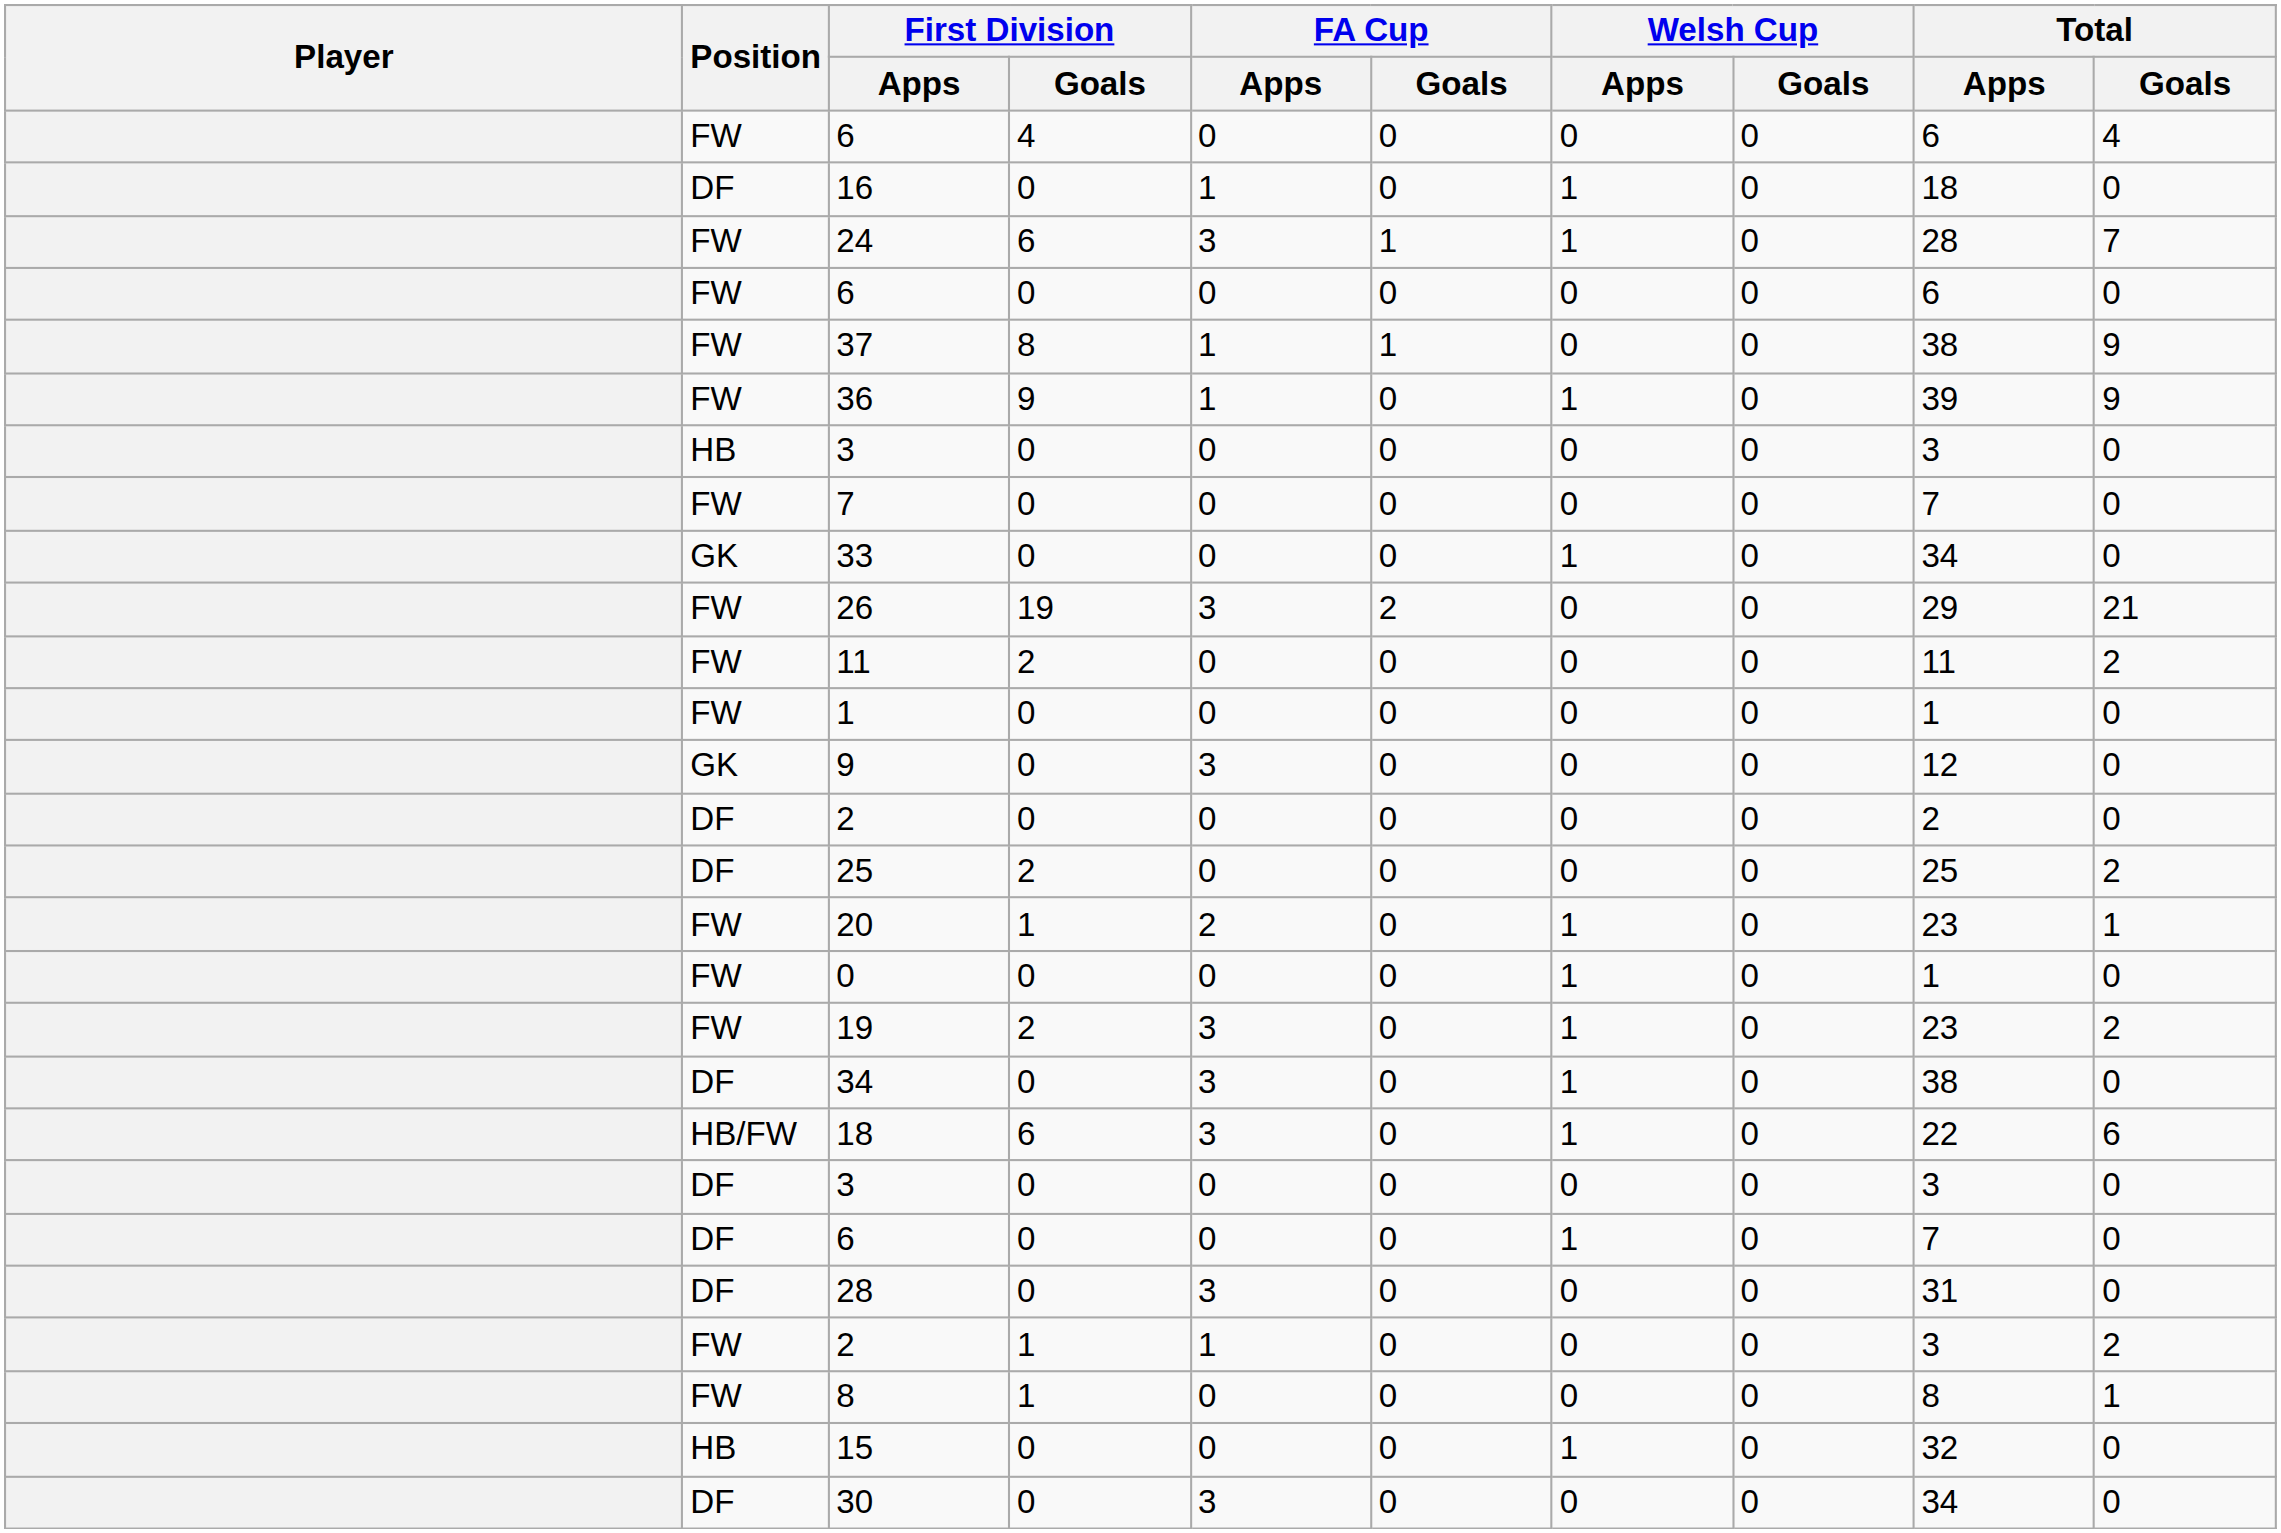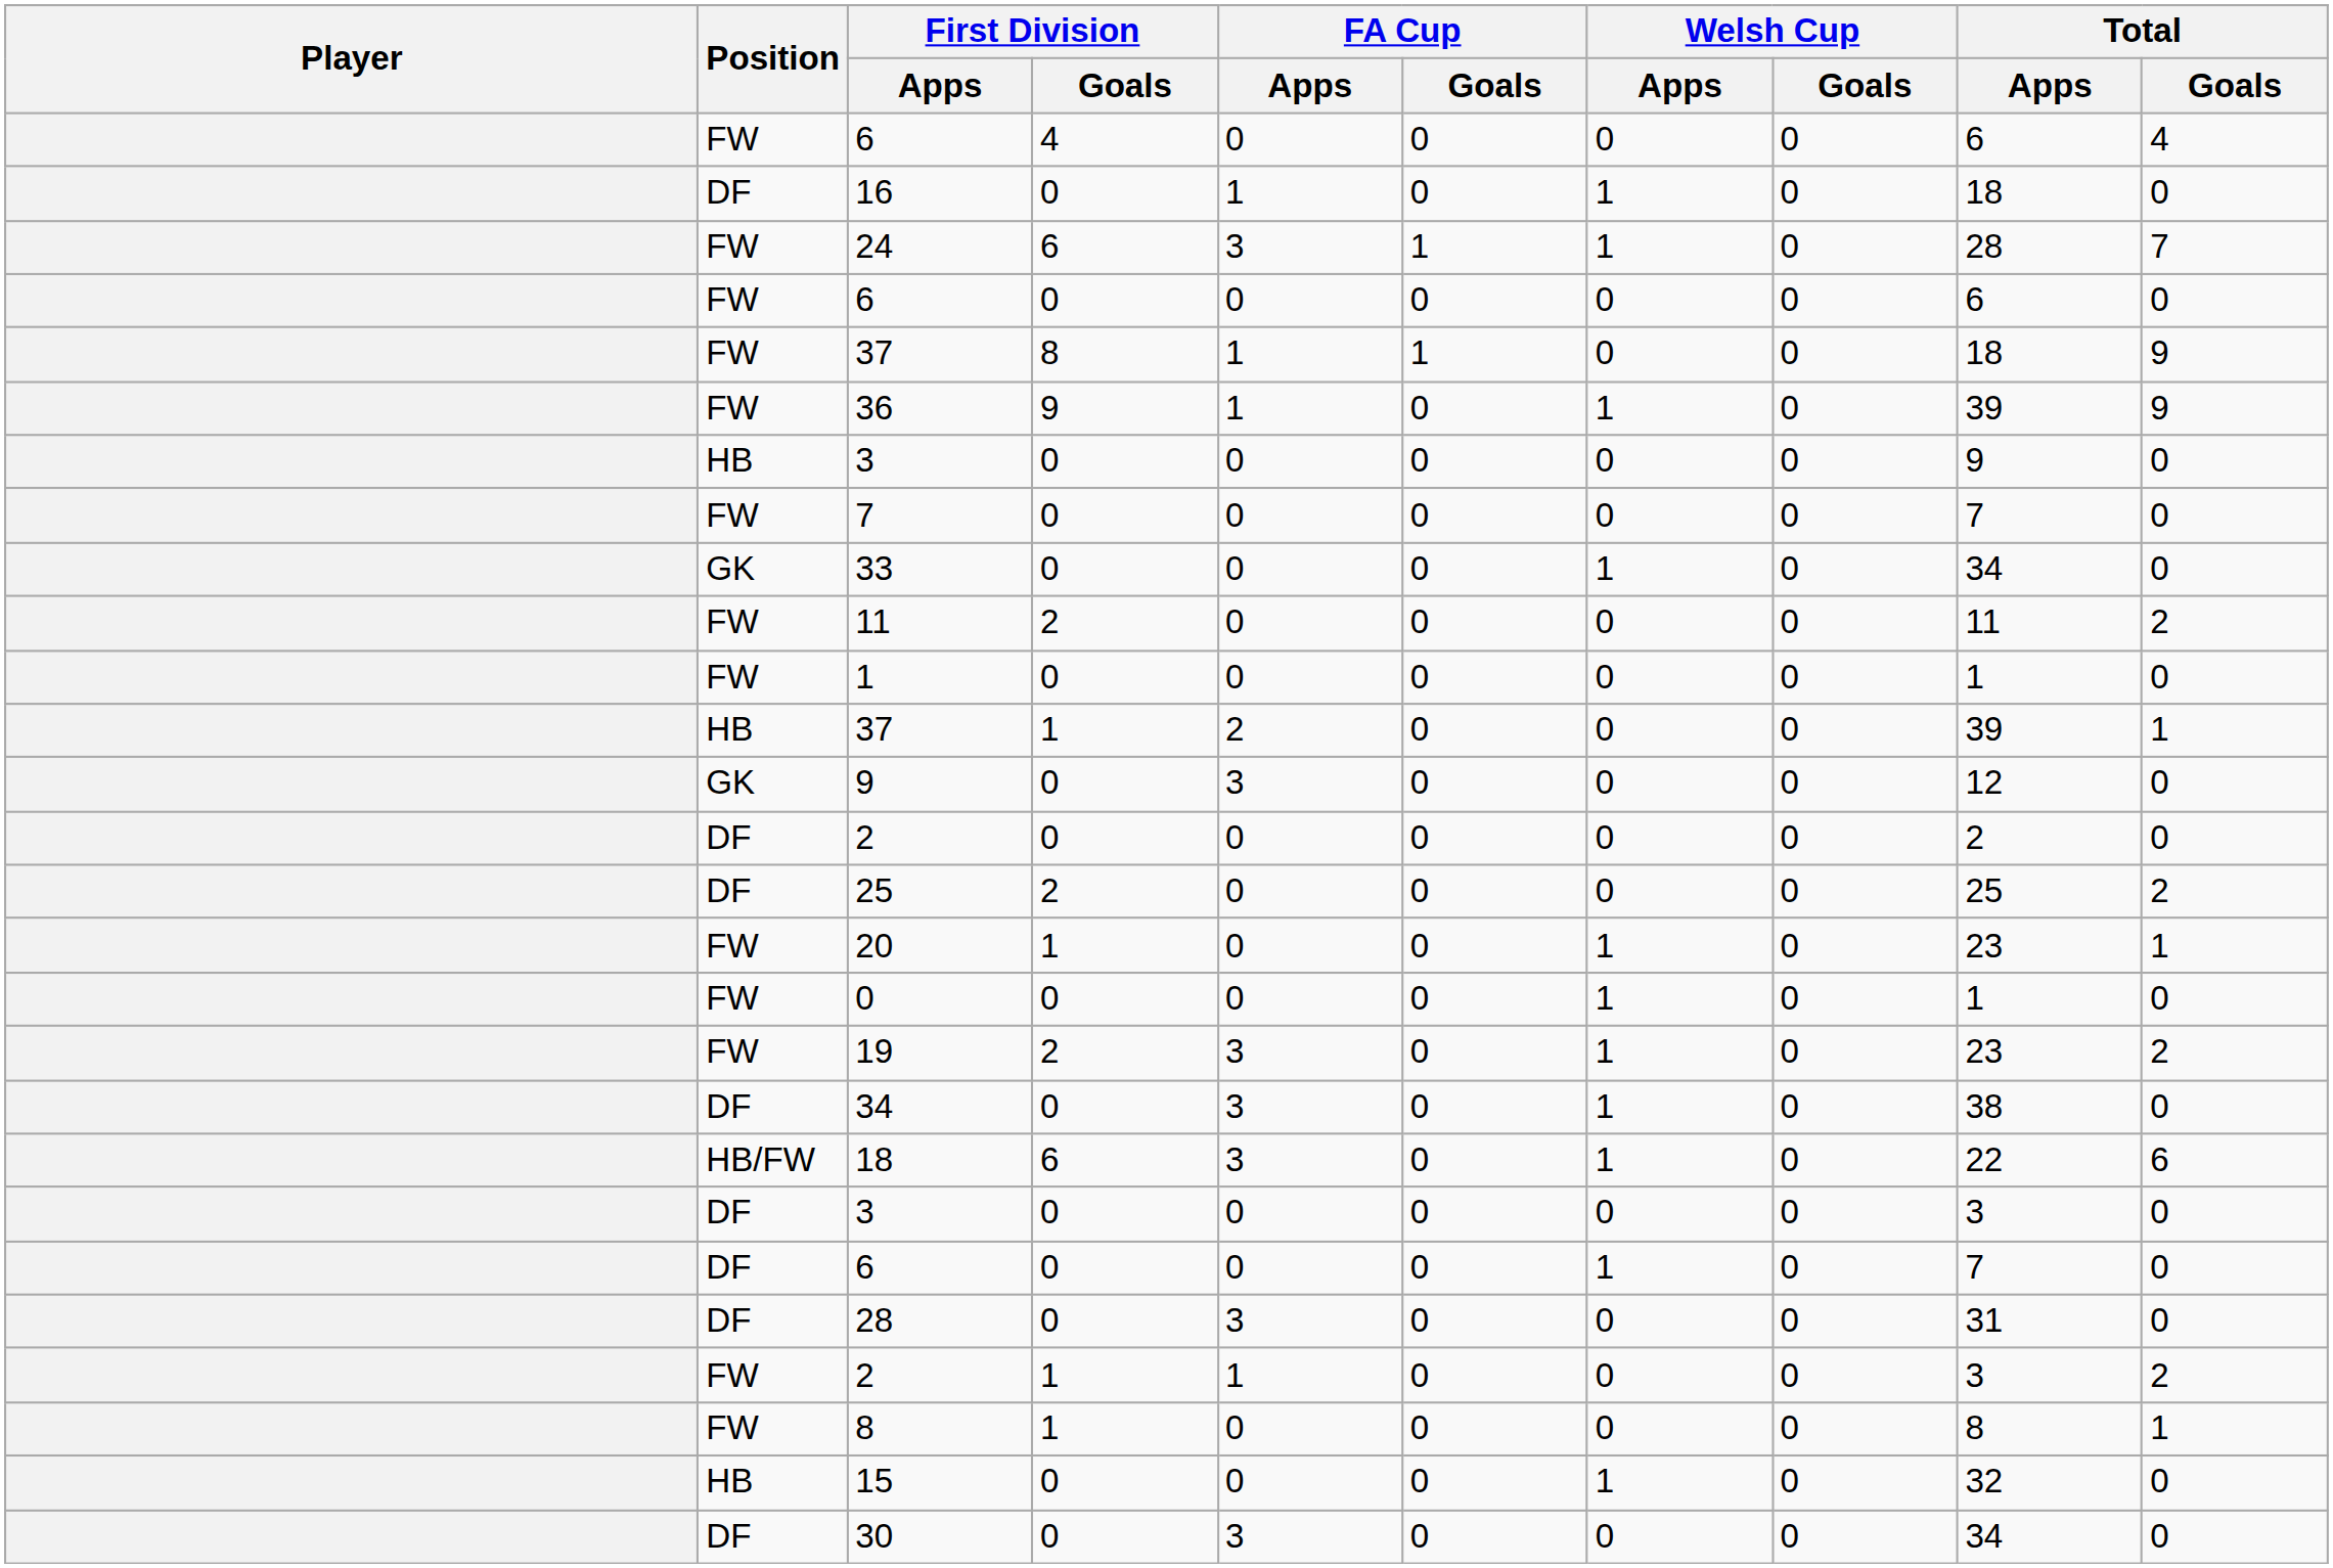FW / 37 | Total / Apps: 38 -> 18
HB / 3 | Total / Apps: 3 -> 9
- row: FW | 26 | 19 | 3 | 2 | 0 | 0 | 29 | 21
+ row: HB | 37 | 1 | 2 | 0 | 0 | 0 | 39 | 1
20 | FA Cup / Apps: 2 -> 0
